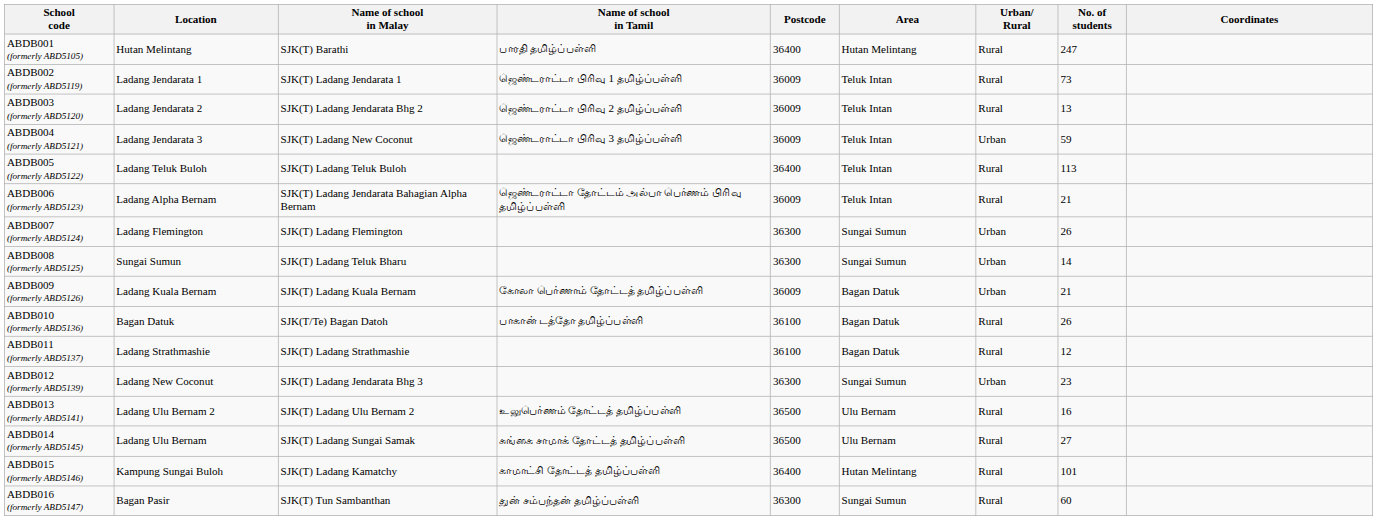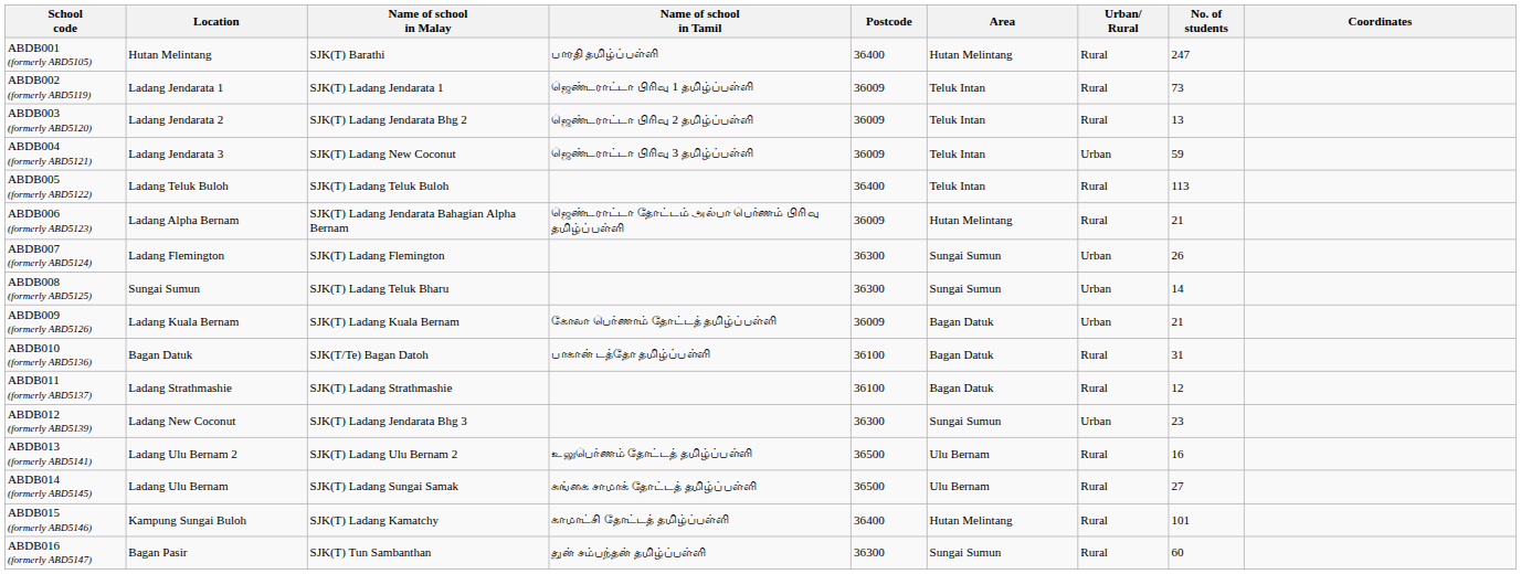ABDB006 (formerly ABD5123) | Area: Teluk Intan -> Hutan Melintang
ABDB010 (formerly ABD5136) | No. of students: 26 -> 31
